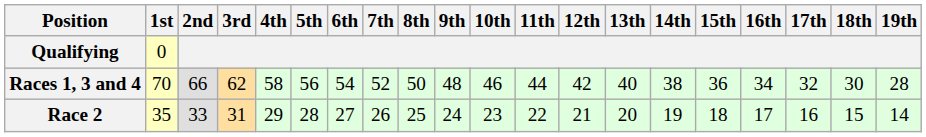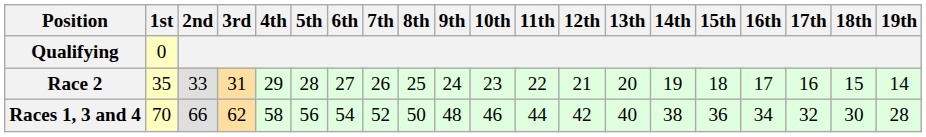rows swapped: Races 1, 3 and 4 <-> Race 2
